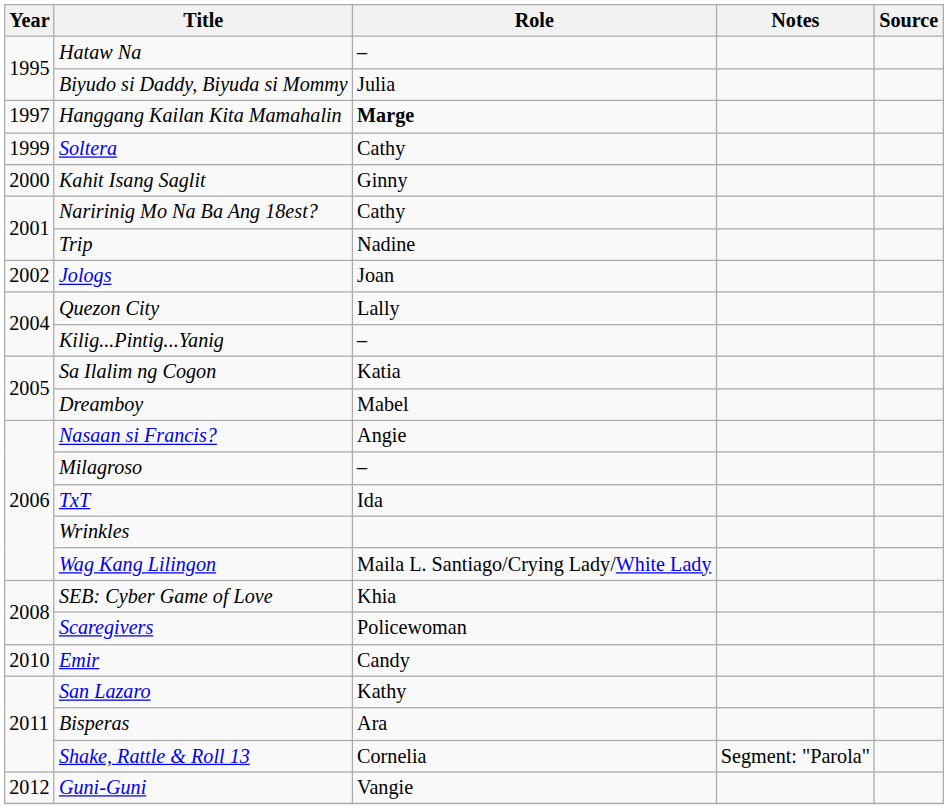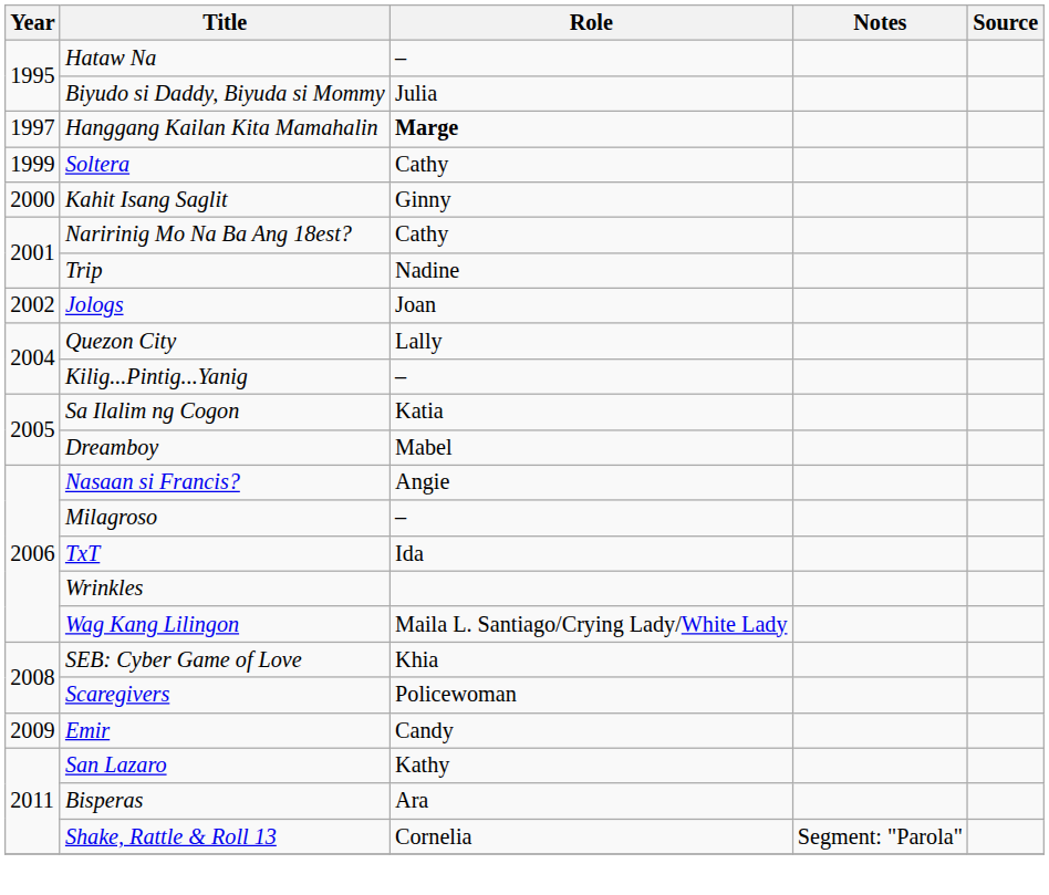Emir | Year: 2010 -> 2009
- row: 2012 | Guni-Guni | Vangie
